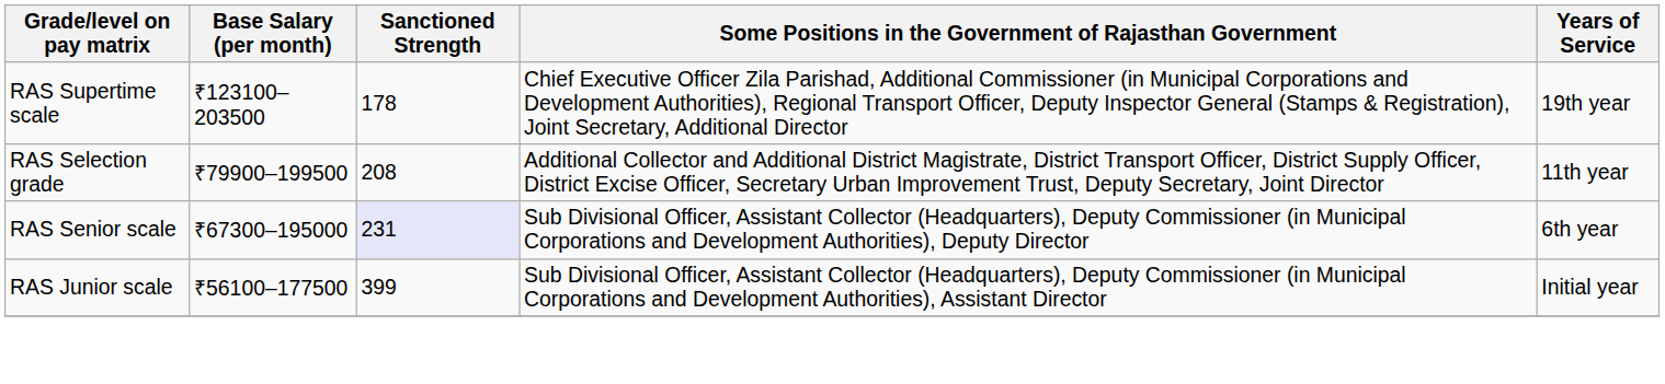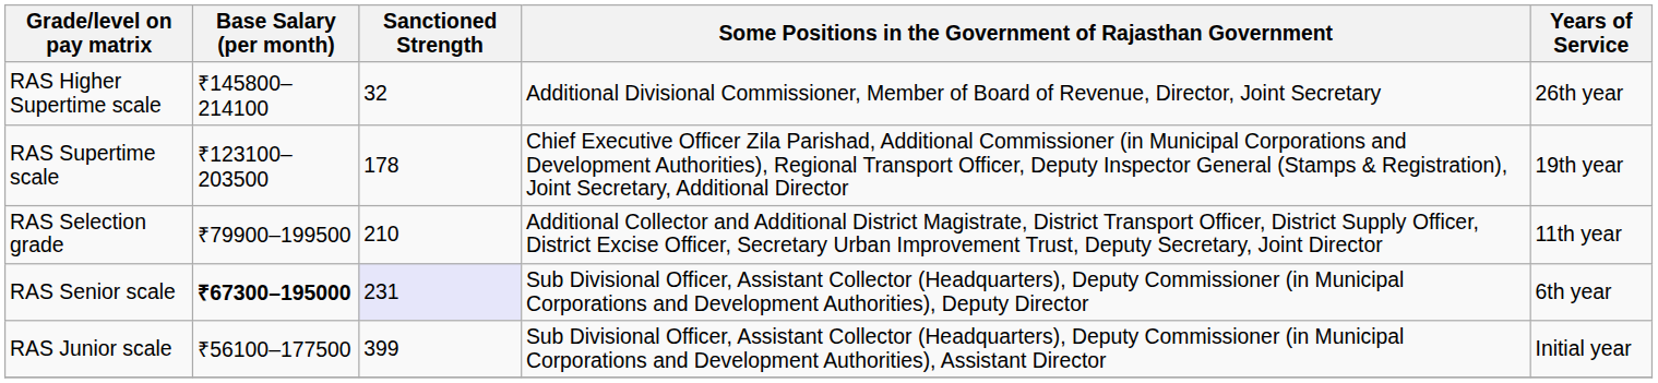+ row: RAS Higher Supertime scale | ₹145800–214100 | 32 | Additional Divisional Commissioner, Member of Board of Revenue, Director, Joint Secretary | 26th year
RAS Selection grade | Sanctioned Strength: 208 -> 210
RAS Senior scale | Base Salary (per month): normal -> bold
